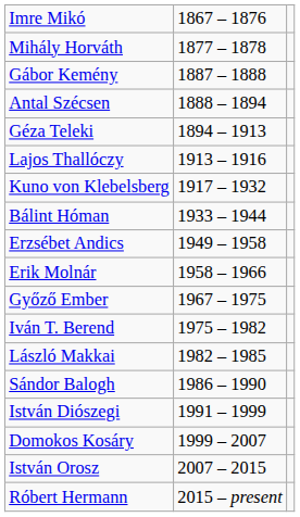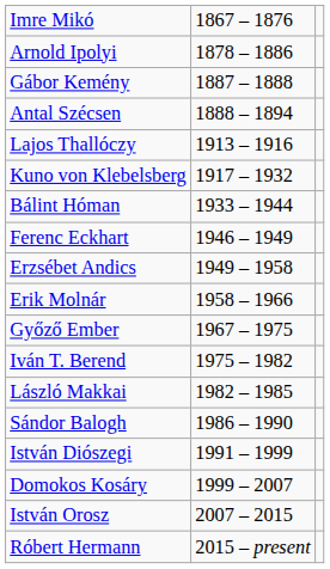- row: Mihály Horváth | 1877 – 1878
+ row: Arnold Ipolyi | 1878 – 1886
- row: Géza Teleki | 1894 – 1913
+ row: Ferenc Eckhart | 1946 – 1949
